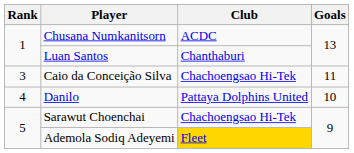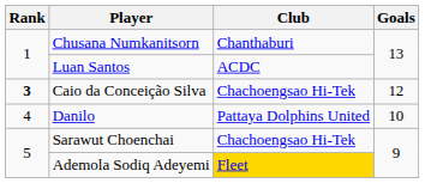Chusana Numkanitsorn | Club: ACDC -> Chanthaburi
Luan Santos | Club: Chanthaburi -> ACDC
Caio da Conceição Silva | Rank: normal -> bold
Caio da Conceição Silva | Goals: 11 -> 12
